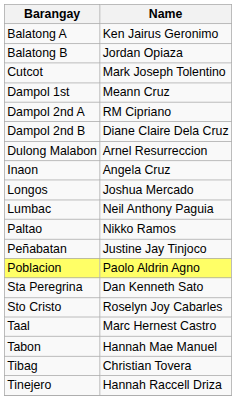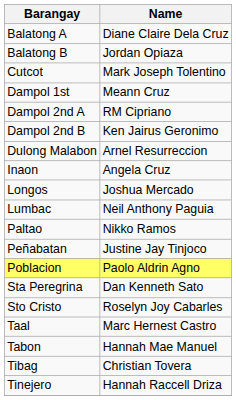Balatong A | Name: Ken Jairus Geronimo -> Diane Claire Dela Cruz
Dampol 2nd B | Name: Diane Claire Dela Cruz -> Ken Jairus Geronimo
